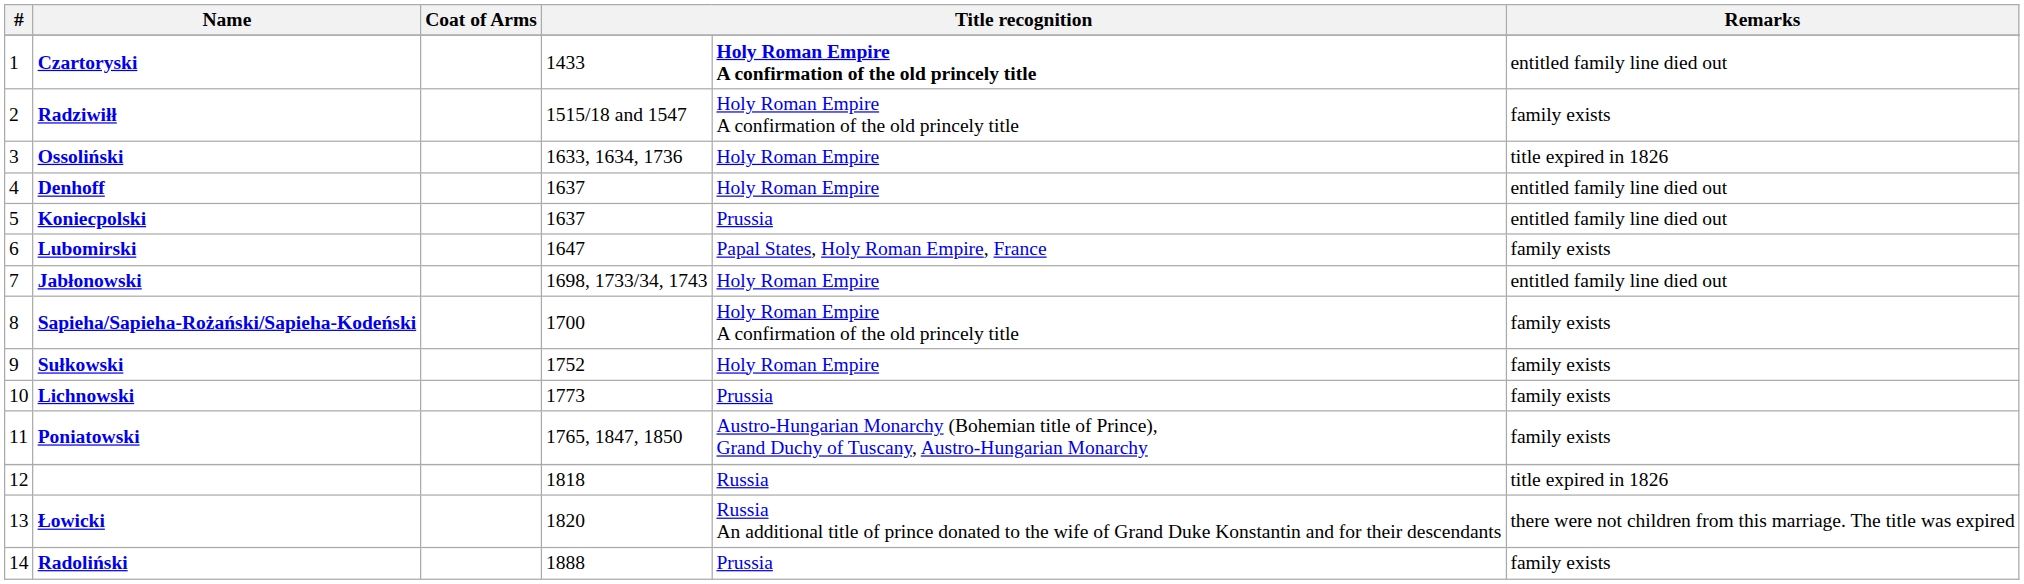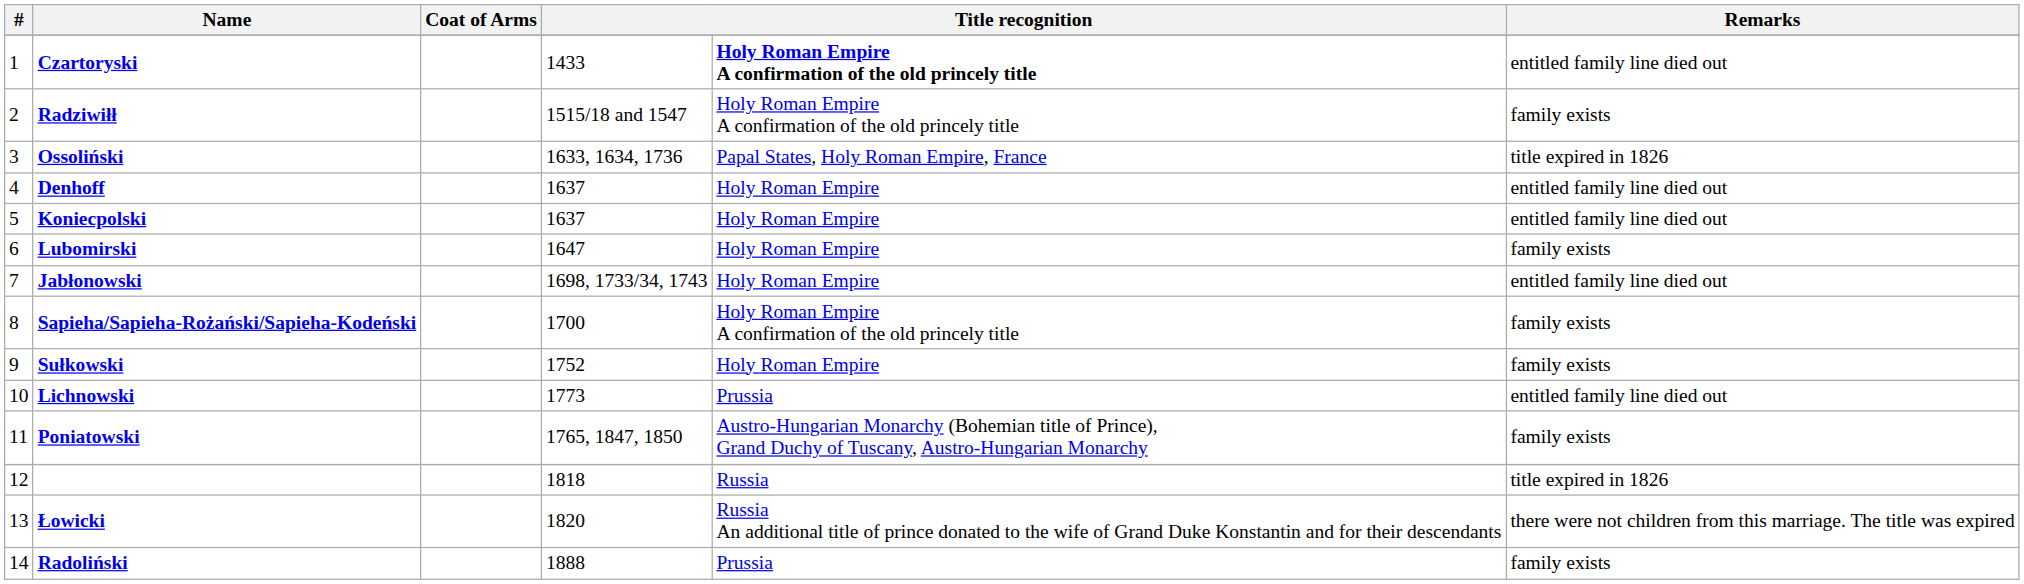Ossoliński | column 5: Holy Roman Empire -> Papal States, Holy Roman Empire, France
Koniecpolski | column 5: Prussia -> Holy Roman Empire
Lubomirski | column 5: Papal States, Holy Roman Empire, France -> Holy Roman Empire
Lichnowski | Remarks: family exists -> entitled family line died out
